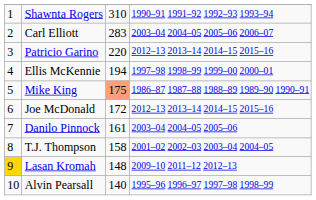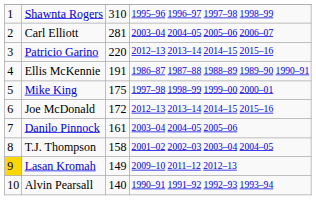Shawnta Rogers | column 4: 1990–91 1991–92 1992–93 1993–94 -> 1995–96 1996–97 1997–98 1998–99
Carl Elliott | column 3: 283 -> 281
Ellis McKennie | column 3: 194 -> 191
Ellis McKennie | column 4: 1997–98 1998–99 1999–00 2000–01 -> 1986–87 1987–88 1988–89 1989–90 1990–91
Mike King | column 3: lightsalmon background -> no background
Mike King | column 4: 1986–87 1987–88 1988–89 1989–90 1990–91 -> 1997–98 1998–99 1999–00 2000–01
Lasan Kromah | column 3: 148 -> 149
Alvin Pearsall | column 4: 1995–96 1996–97 1997–98 1998–99 -> 1990–91 1991–92 1992–93 1993–94
